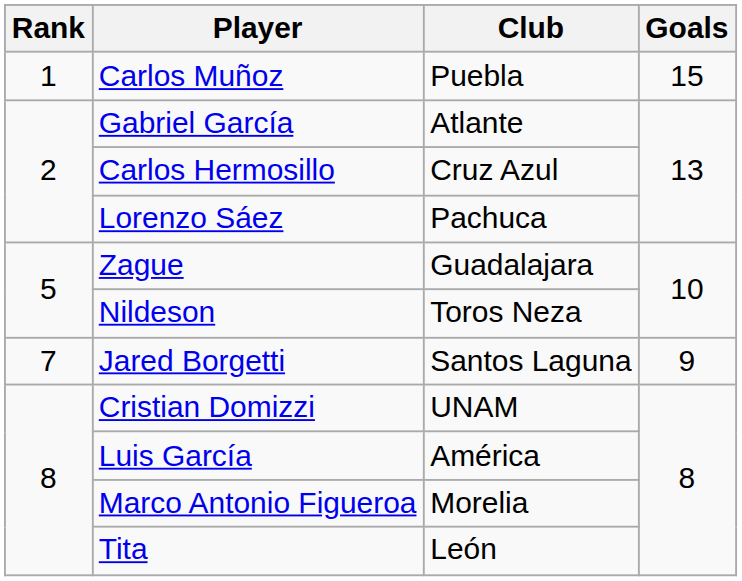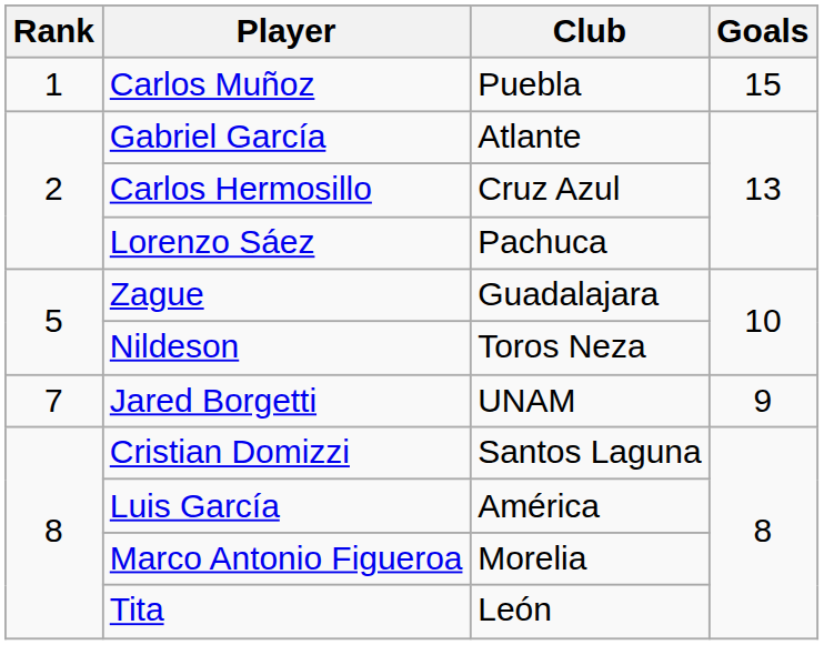Jared Borgetti | Club: Santos Laguna -> UNAM
Cristian Domizzi | Club: UNAM -> Santos Laguna
